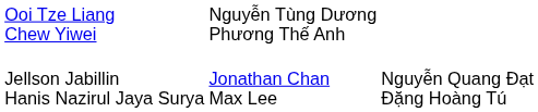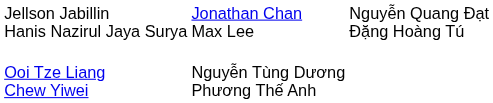rows swapped: Ooi Tze Liang Chew Yiwei <-> Jellson Jabillin Hanis Nazirul Jaya Surya
